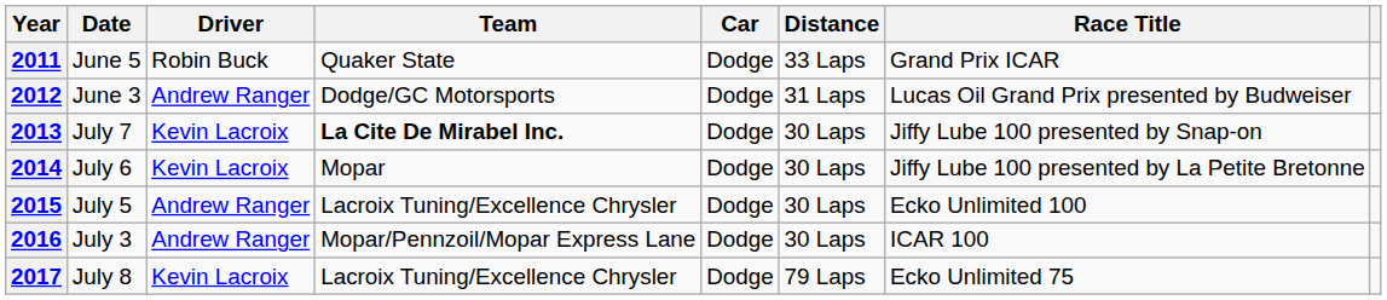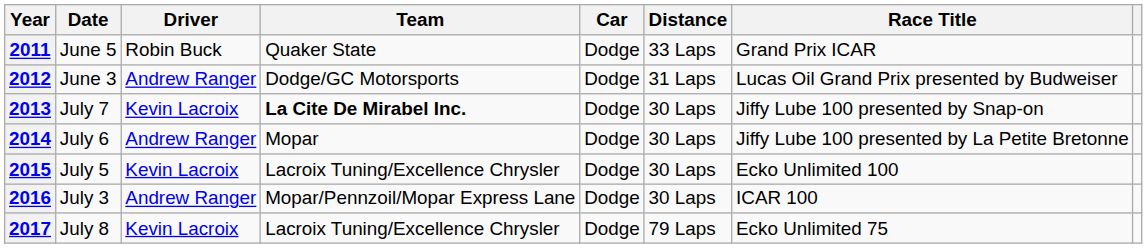2014 | Driver: Kevin Lacroix -> Andrew Ranger
2015 | Driver: Andrew Ranger -> Kevin Lacroix
